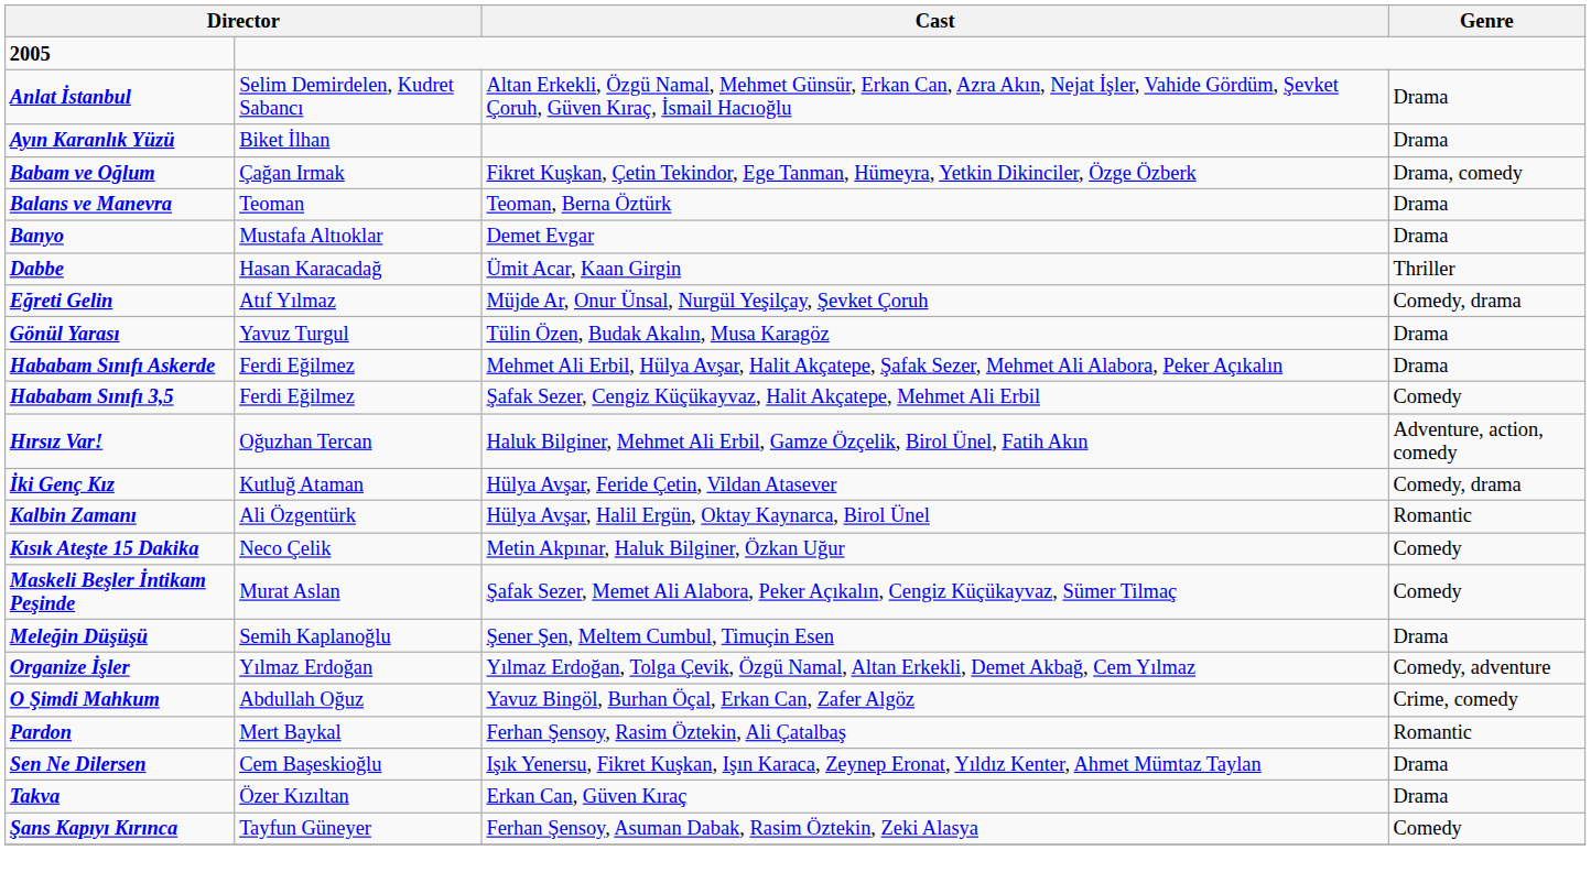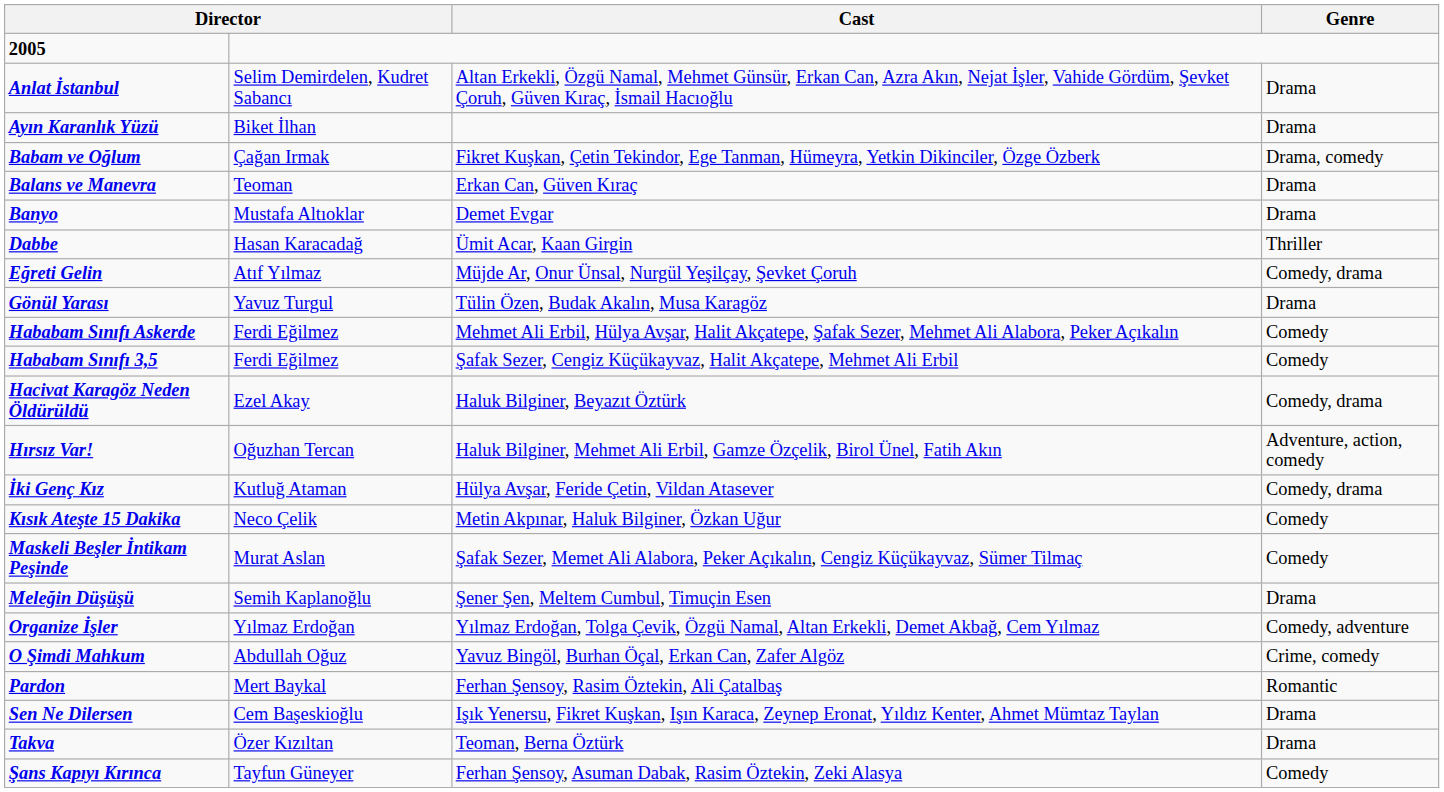Balans ve Manevra | Cast: Teoman, Berna Öztürk -> Erkan Can, Güven Kıraç
Hababam Sınıfı Askerde | Genre: Drama -> Comedy
+ row: Hacivat Karagöz Neden Öldürüldü | Ezel Akay | Haluk Bilginer, Beyazıt Öztürk | Comedy, drama
- row: Kalbin Zamanı | Ali Özgentürk | Hülya Avşar, Halil Ergün, Oktay Kaynarca, Birol Ünel | Romantic
Takva | Cast: Erkan Can, Güven Kıraç -> Teoman, Berna Öztürk
